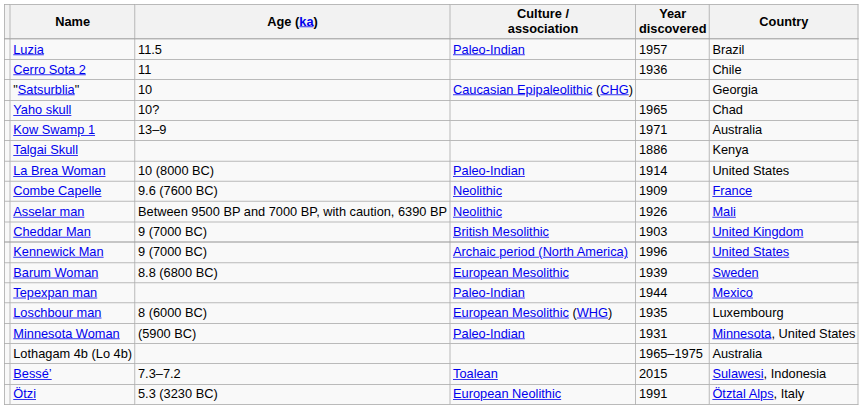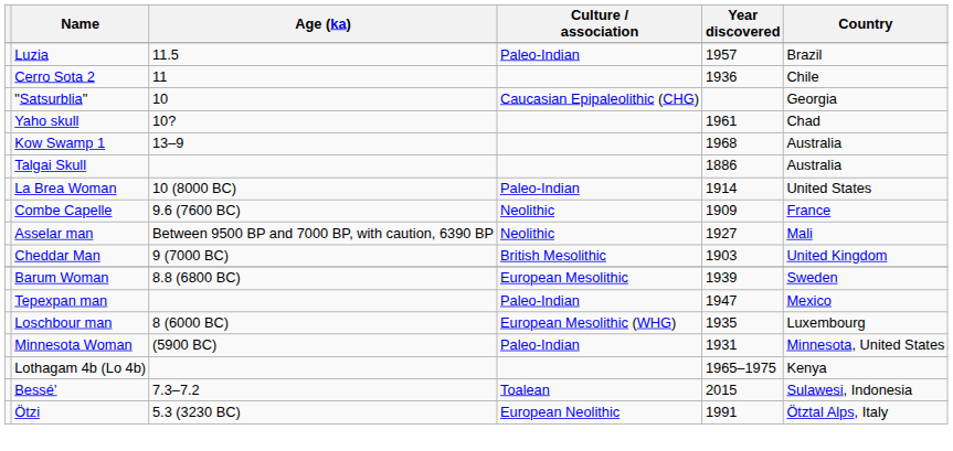Yaho skull | Year discovered: 1965 -> 1961
Kow Swamp 1 | Year discovered: 1971 -> 1968
Talgai Skull | Country: Kenya -> Australia
Asselar man | Year discovered: 1926 -> 1927
- row: Kennewick Man | 9 (7000 BC) | Archaic period (North America) | 1996 | United States
Tepexpan man | Year discovered: 1944 -> 1947
Lothagam 4b (Lo 4b) | Country: Australia -> Kenya
